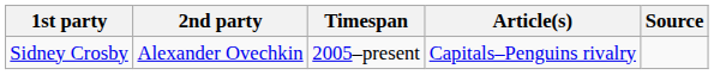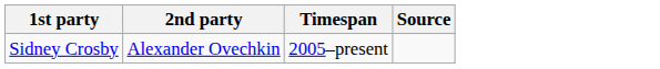- column: Article(s) | Capitals–Penguins rivalry
